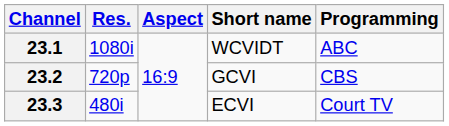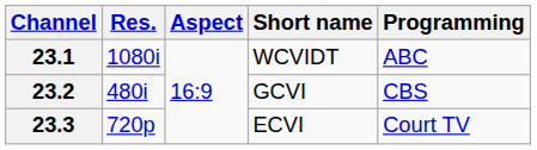23.2 | Res.: 720p -> 480i
23.3 | Res.: 480i -> 720p
